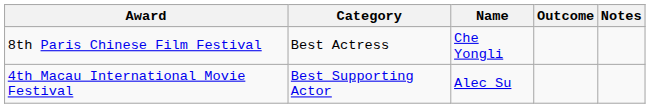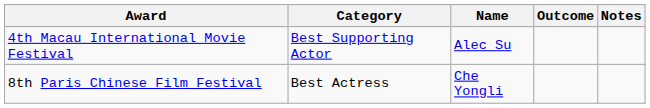rows swapped: 8th Paris Chinese Film Festival <-> 4th Macau International Movie Festival
